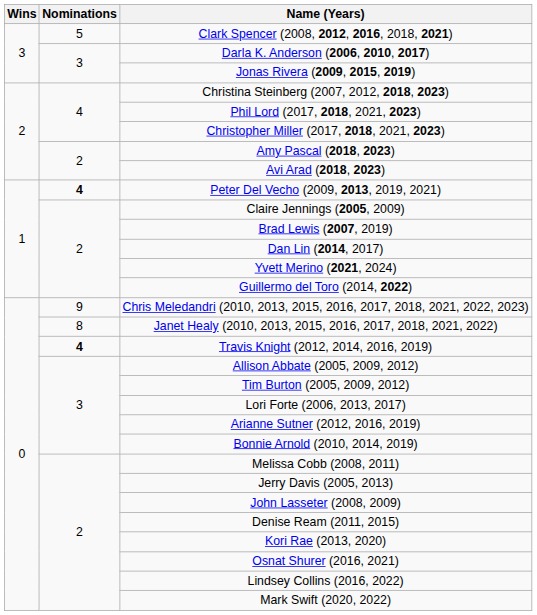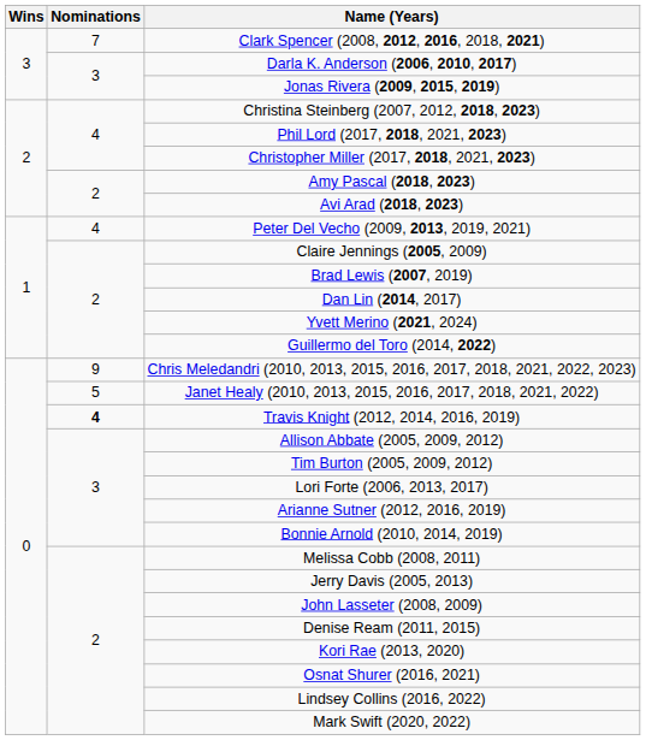Clark Spencer (2008, 2012, 2016, 2018, 2021) | Nominations: 5 -> 7
Peter Del Vecho (2009, 2013, 2019, 2021) | Nominations: bold -> normal
Janet Healy (2010, 2013, 2015, 2016, 2017, 2018, 2021, 2022) | Nominations: 8 -> 5
